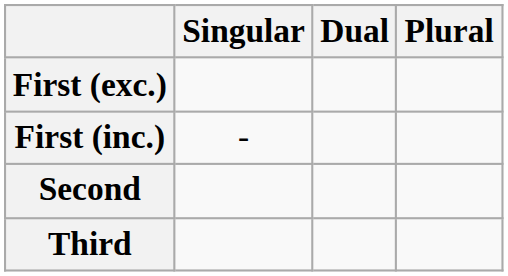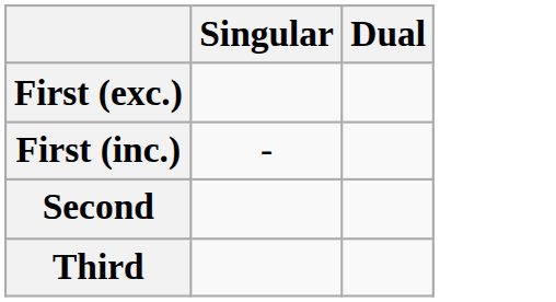- column: Plural
